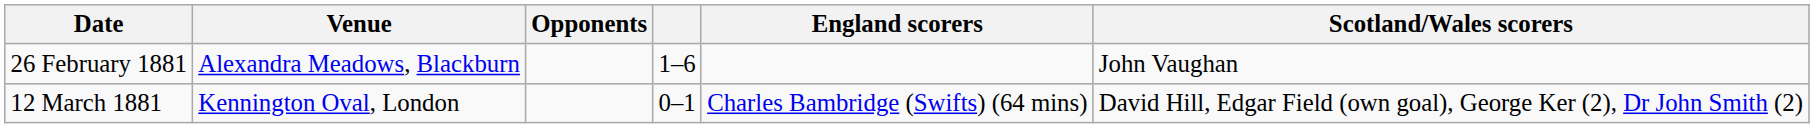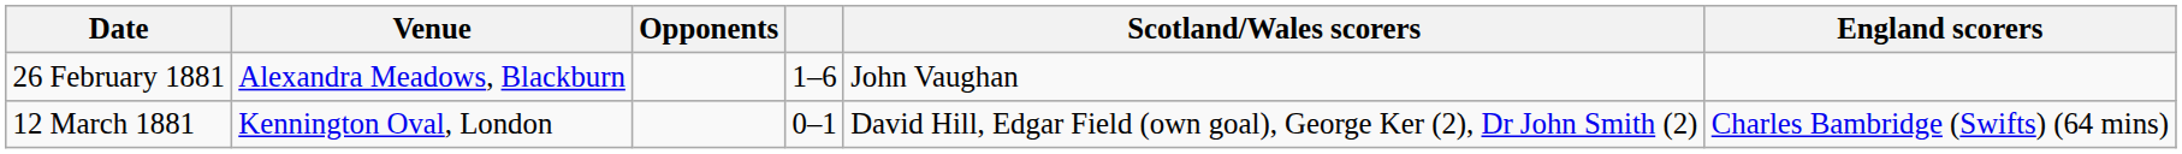columns swapped: England scorers <-> Scotland/Wales scorers
